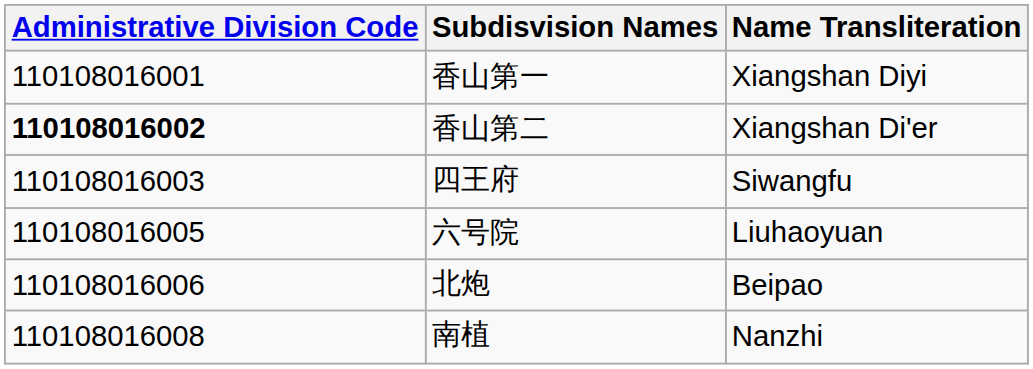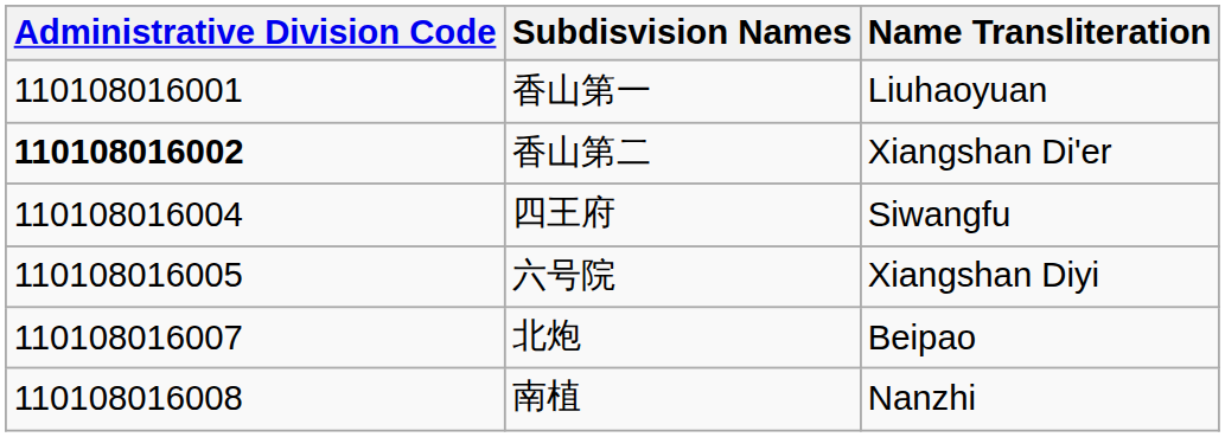香山第一 | Name Transliteration: Xiangshan Diyi -> Liuhaoyuan
四王府 | Administrative Division Code: 110108016003 -> 110108016004
六号院 | Name Transliteration: Liuhaoyuan -> Xiangshan Diyi
北炮 | Administrative Division Code: 110108016006 -> 110108016007
